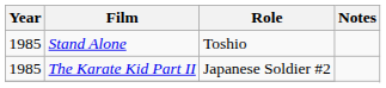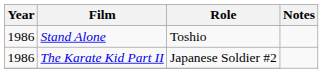Stand Alone | Year: 1985 -> 1986
The Karate Kid Part II | Year: 1985 -> 1986
